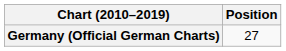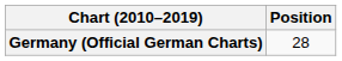Germany (Official German Charts) | Position: 27 -> 28
